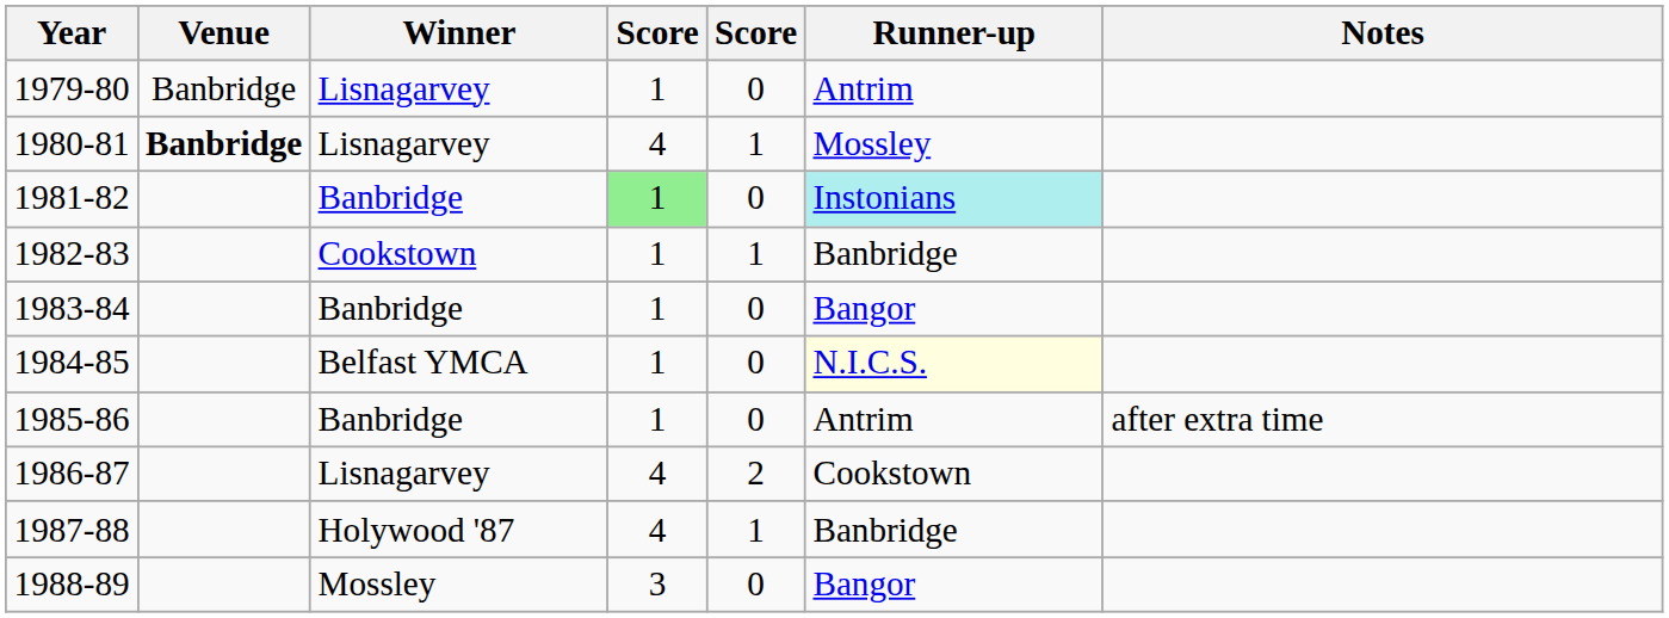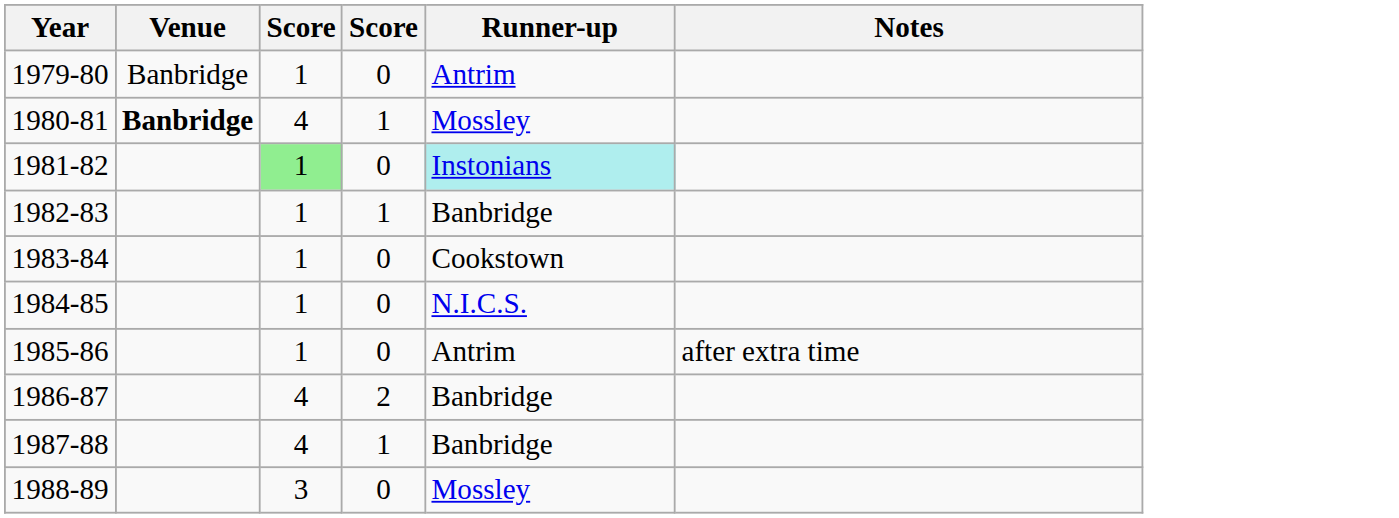- column: Winner | Lisnagarvey | Lisnagarvey | Banbridge | Cookstown | Banbridge | Belfast YMCA | Banbridge | Lisnagarvey | Holywood '87 | Mossley
1983-84 | Runner-up: Bangor -> Cookstown
1984-85 | Runner-up: lightyellow background -> no background
1986-87 | Runner-up: Cookstown -> Banbridge
1988-89 | Runner-up: Bangor -> Mossley
